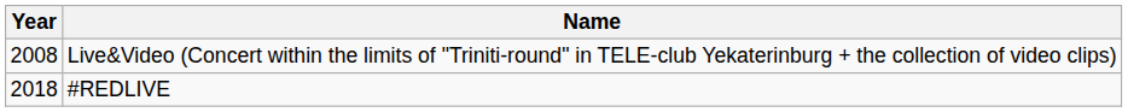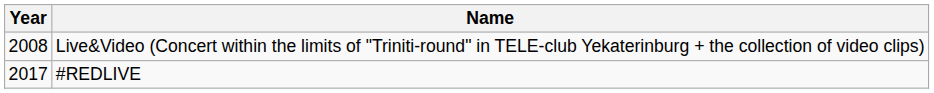#REDLIVE | Year: 2018 -> 2017
